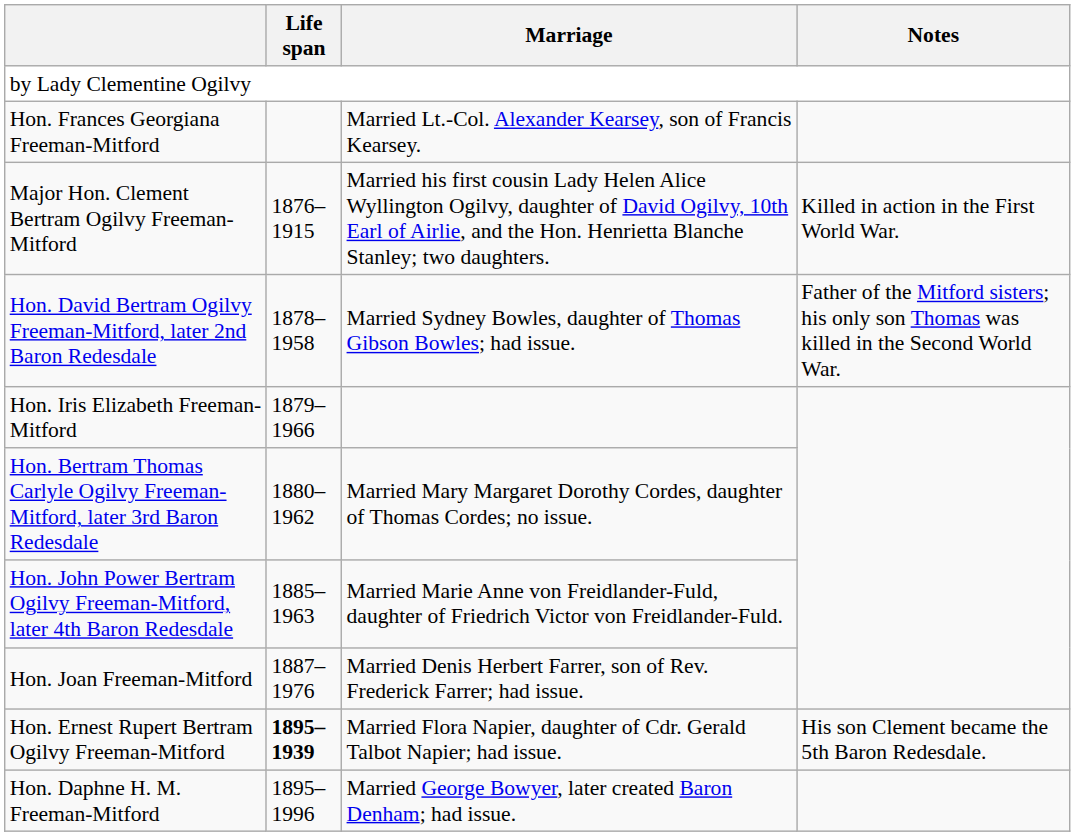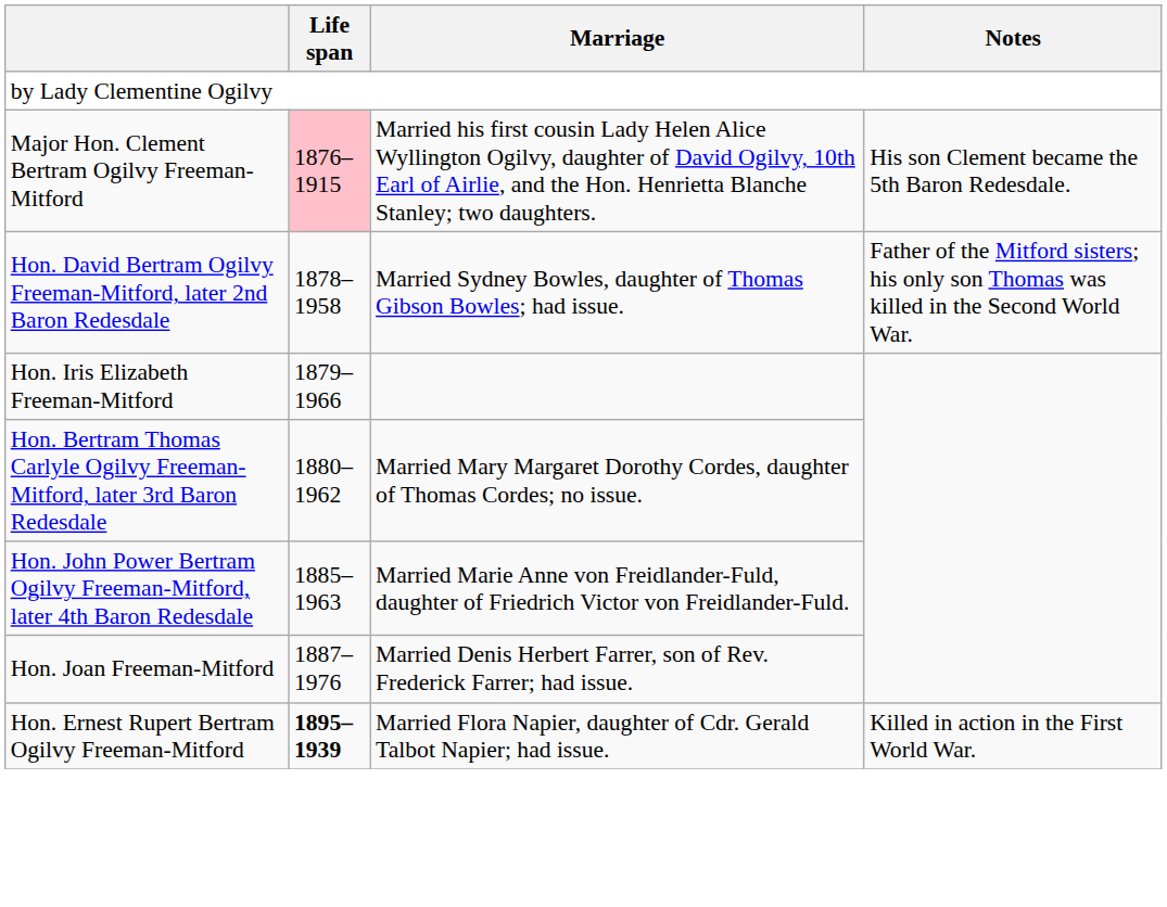- row: Hon. Frances Georgiana Freeman-Mitford | Married Lt.-Col. Alexander Kearsey, son of Francis Kearsey.
Major Hon. Clement Bertram Ogilvy Freeman-Mitford | Life span: no background -> pink background
Major Hon. Clement Bertram Ogilvy Freeman-Mitford | Notes: Killed in action in the First World War. -> His son Clement became the 5th Baron Redesdale.
Hon. Ernest Rupert Bertram Ogilvy Freeman-Mitford | Notes: His son Clement became the 5th Baron Redesdale. -> Killed in action in the First World War.
- row: Hon. Daphne H. M. Freeman-Mitford | 1895–1996 | Married George Bowyer, later created Baron Denham; had issue.
